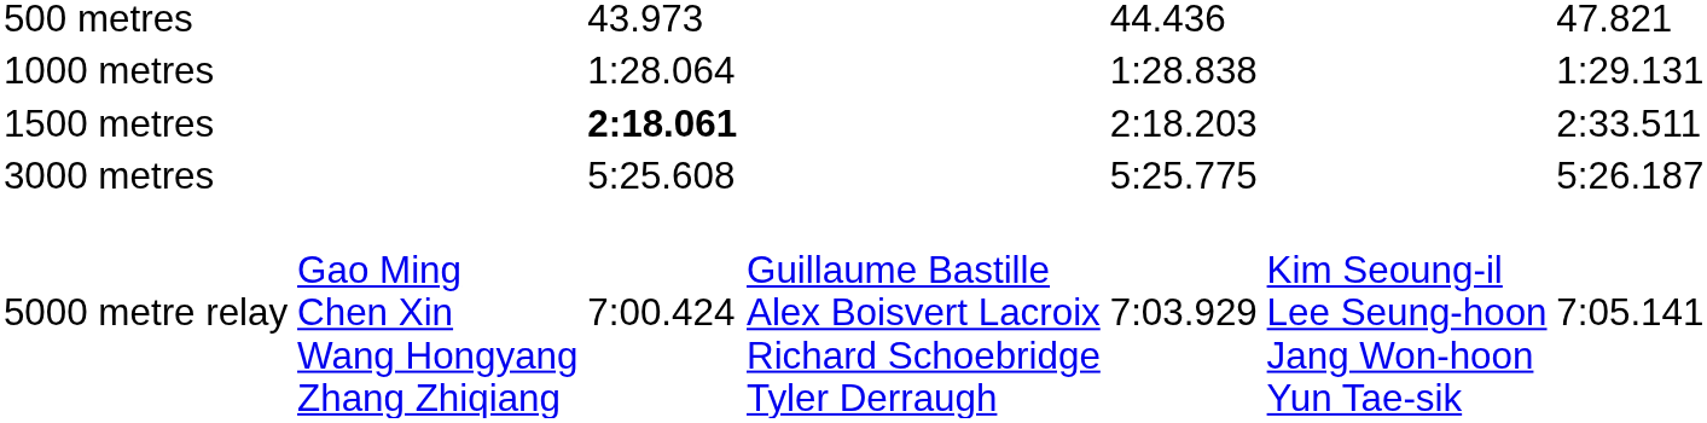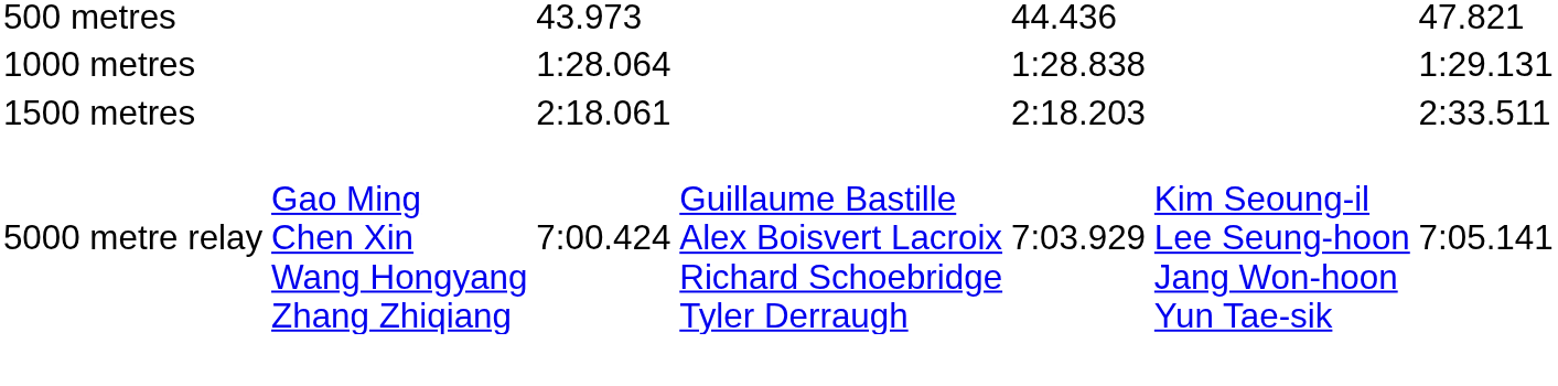1500 metres | column 3: bold -> normal
- row: 3000 metres | 5:25.608 | 5:25.775 | 5:26.187
